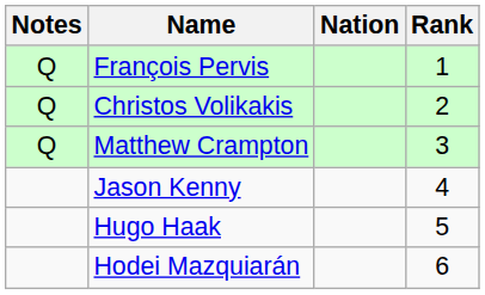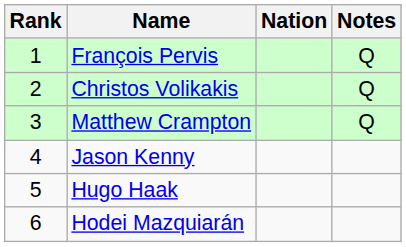columns swapped: Rank <-> Notes
